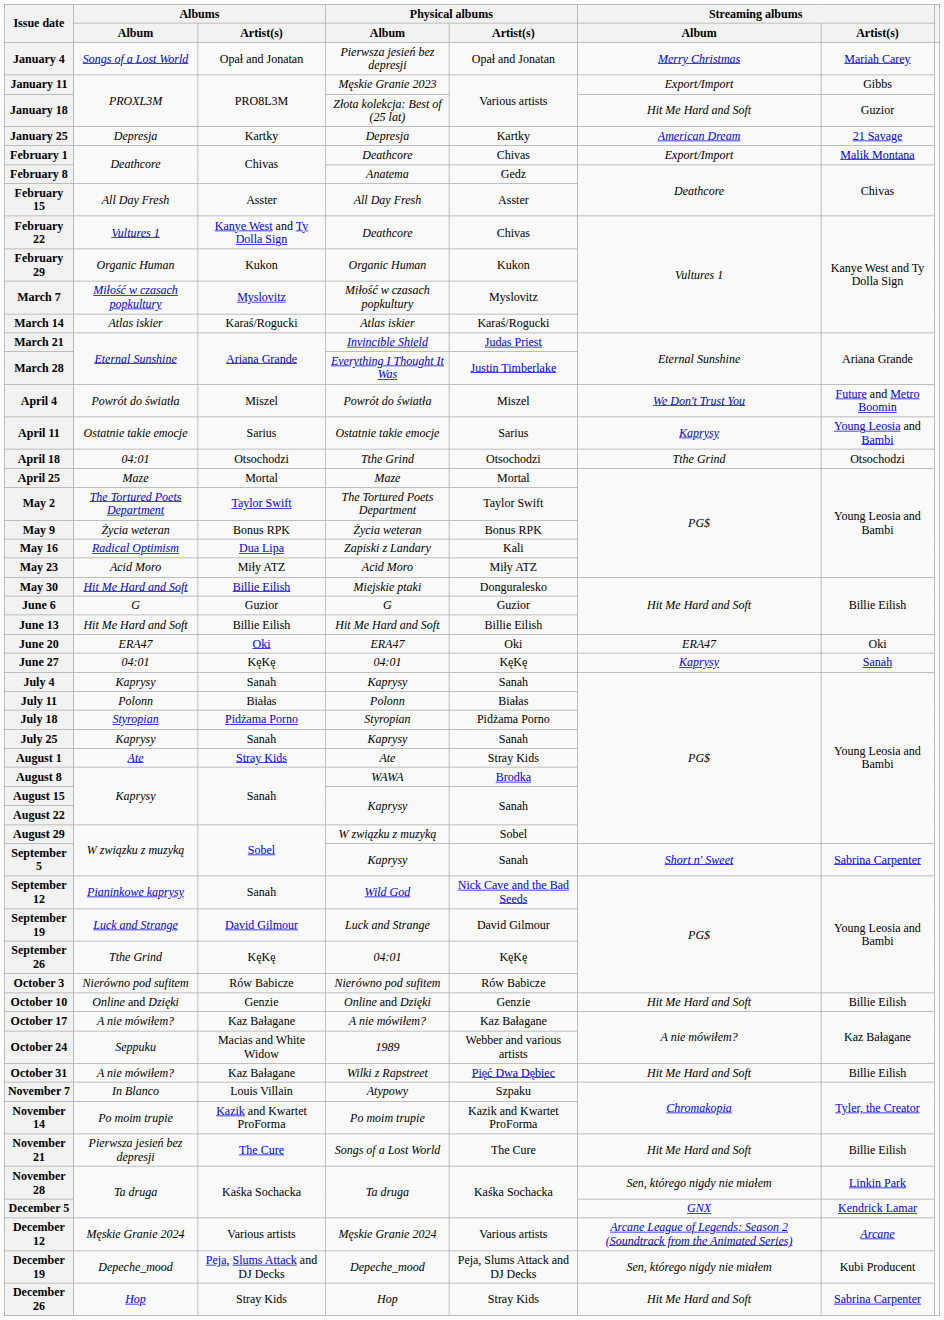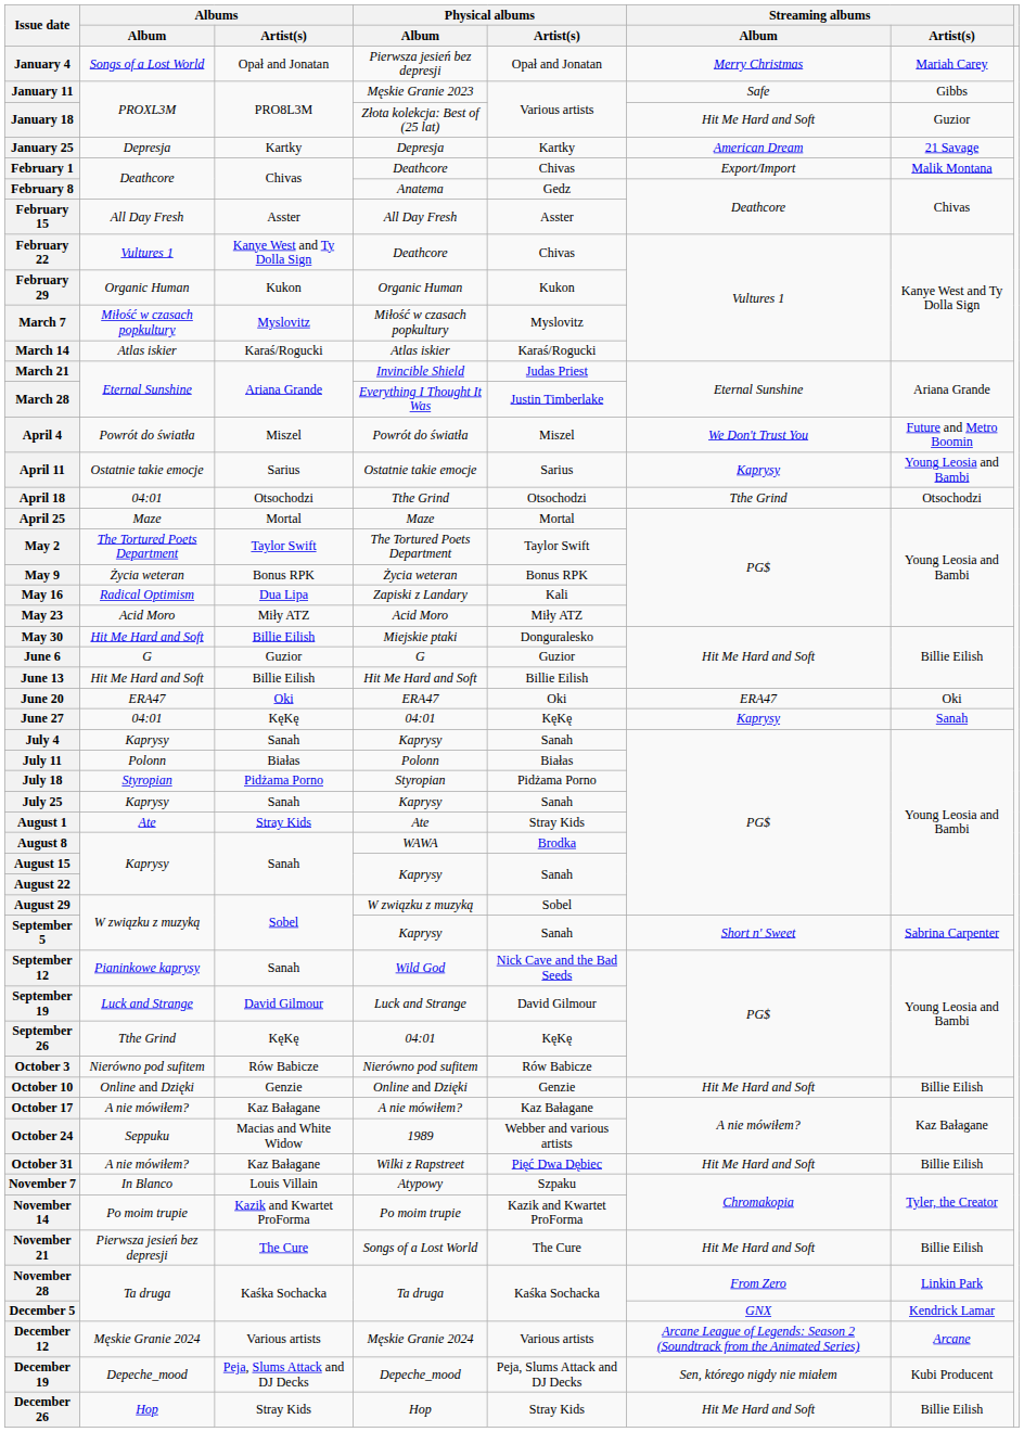January 11 | Streaming albums / Album: Export/Import -> Safe
November 28 | Streaming albums / Album: Sen, którego nigdy nie miałem -> From Zero
December 26 | Streaming albums / Artist(s): Sabrina Carpenter -> Billie Eilish
